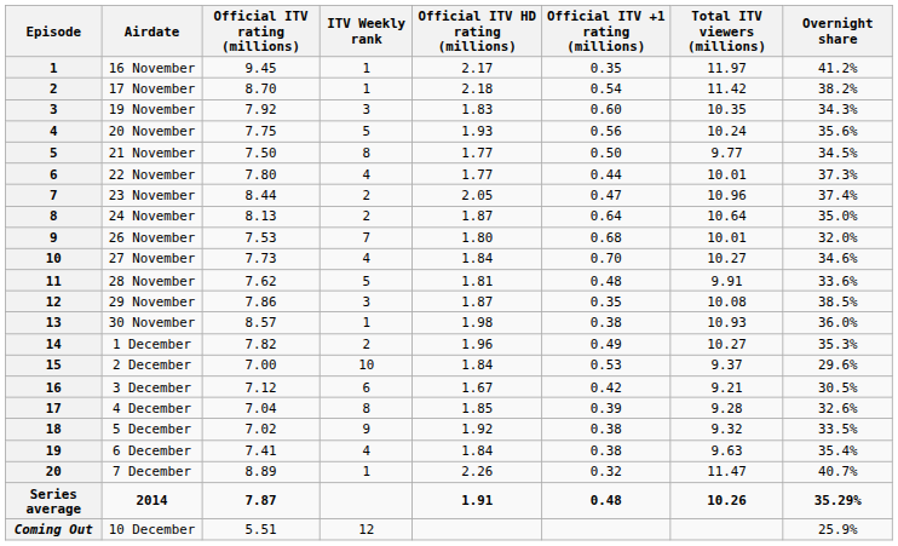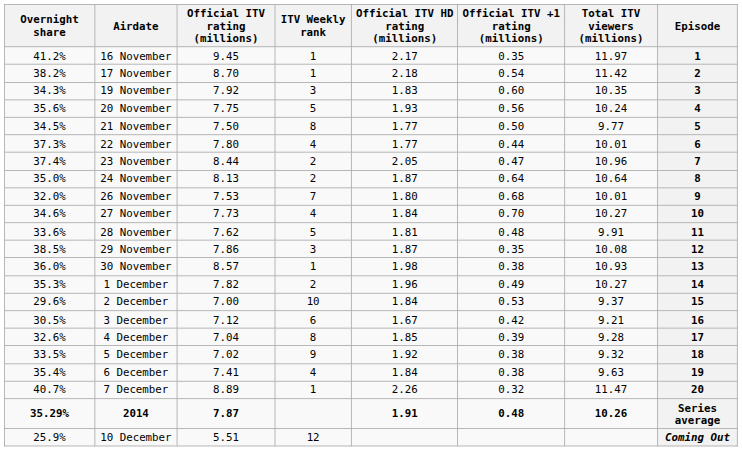columns swapped: Episode <-> Overnight share
